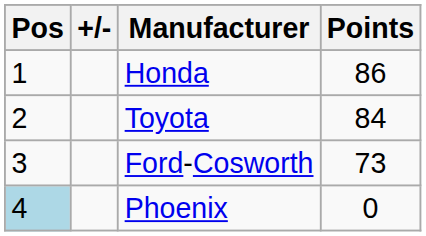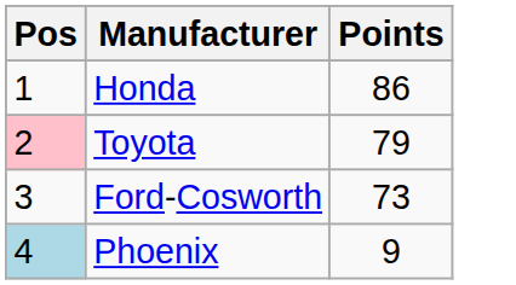- column: +/-
Toyota | Pos: no background -> pink background
Toyota | Points: 84 -> 79
Phoenix | Points: 0 -> 9
